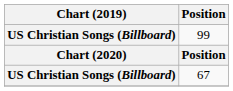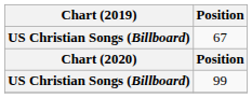rows swapped: 99 <-> 67
